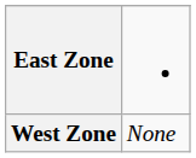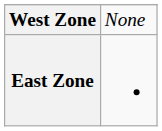rows swapped: West Zone <-> East Zone
